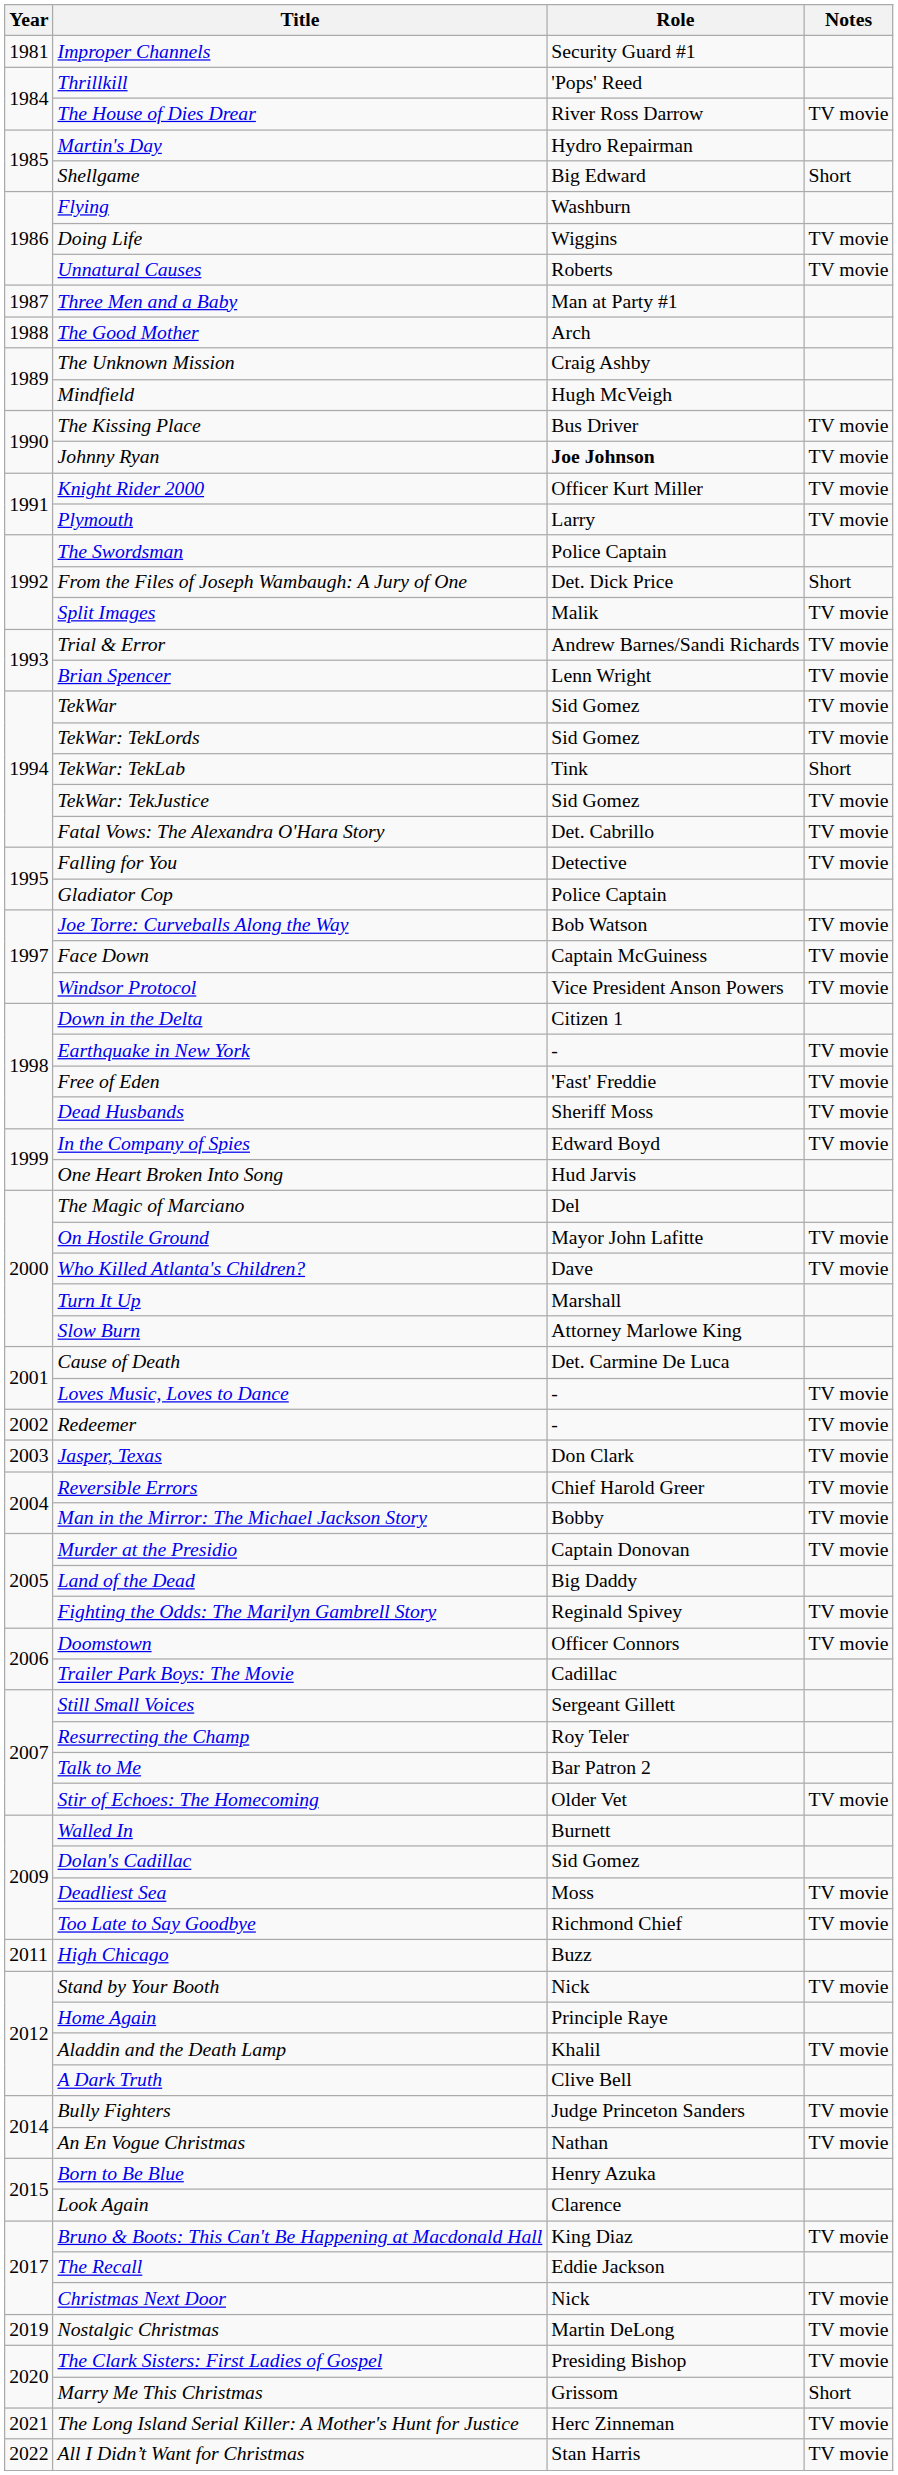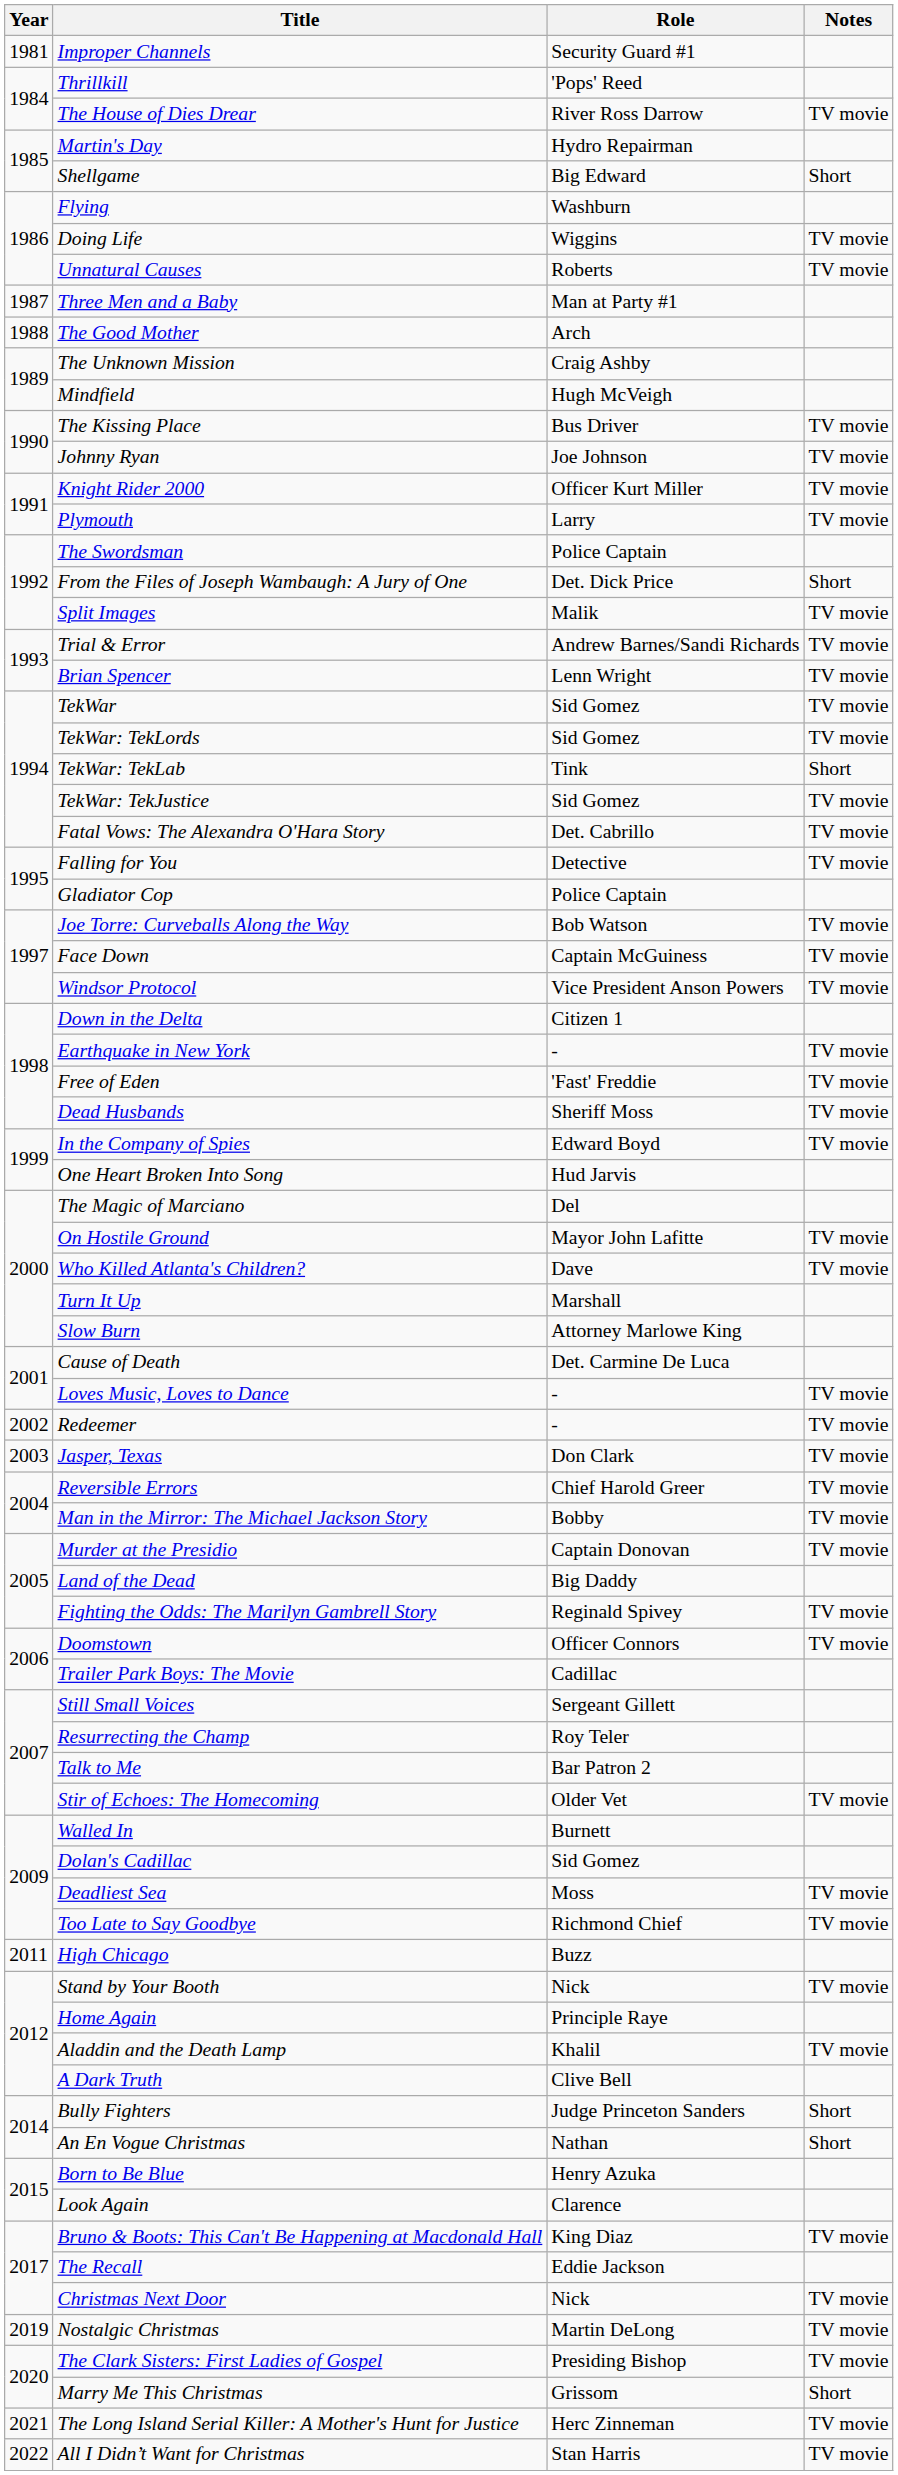Johnny Ryan | Role: bold -> normal
Bully Fighters | Notes: TV movie -> Short
An En Vogue Christmas | Notes: TV movie -> Short
